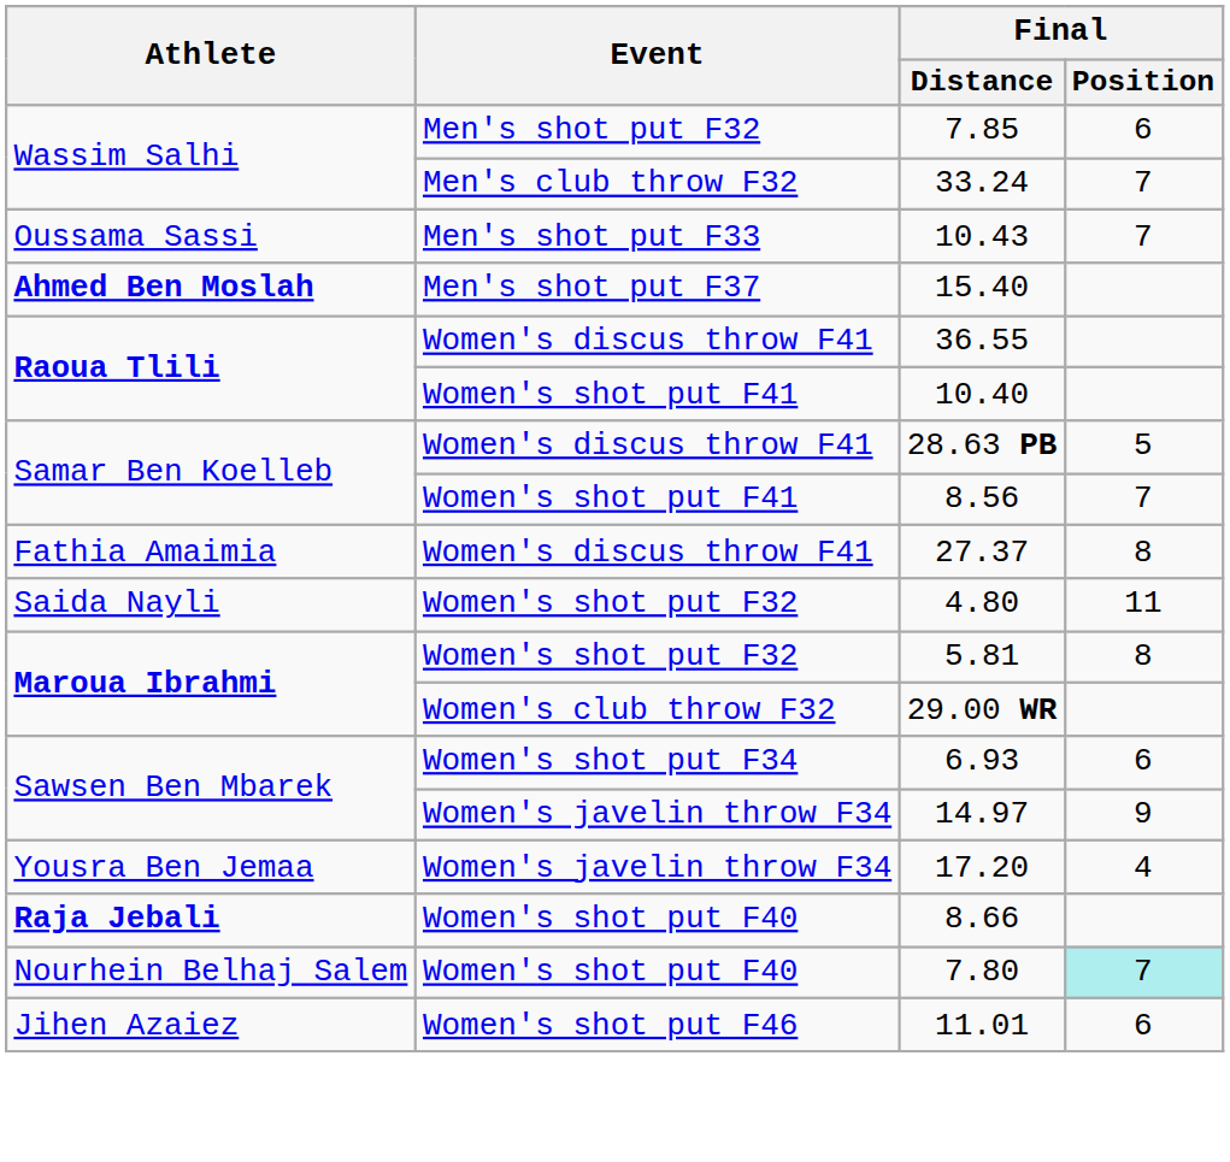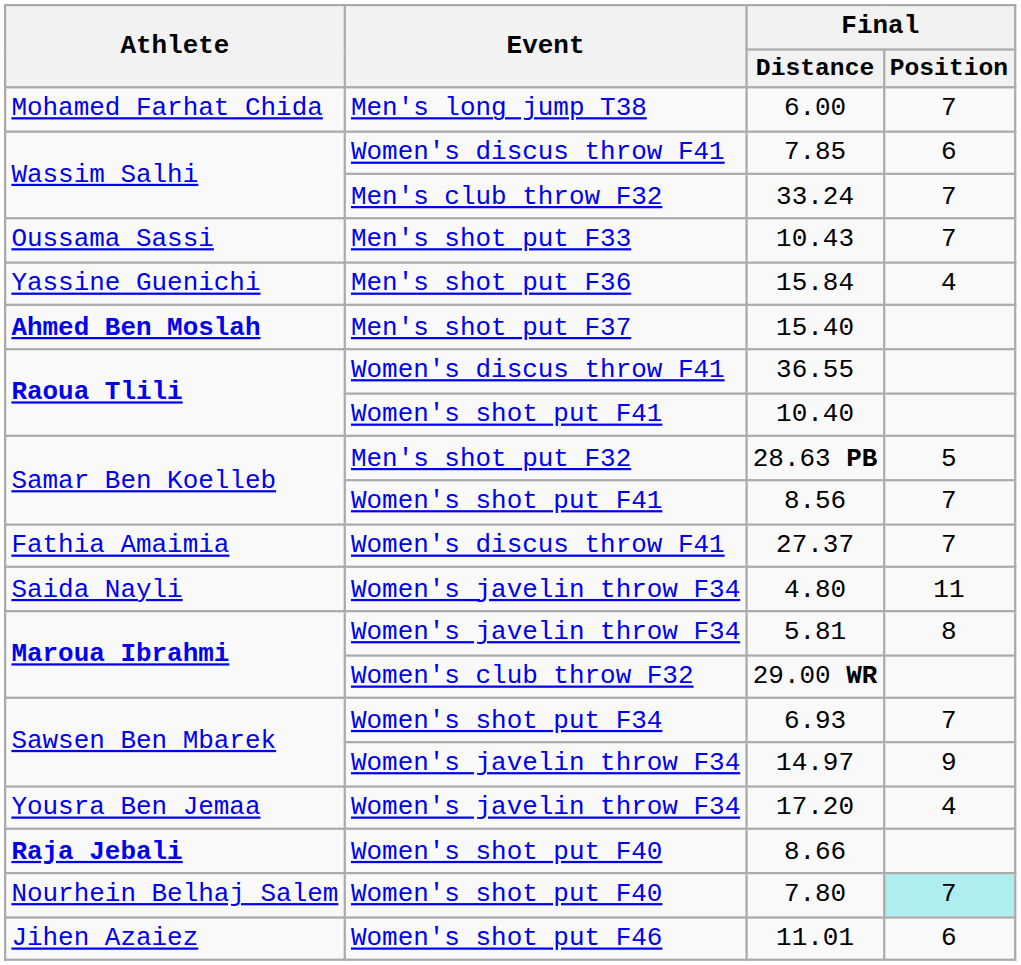+ row: Mohamed Farhat Chida | Men's long jump T38 | 6.00 | 7
7.85 | Event: Men's shot put F32 -> Women's discus throw F41
+ row: Yassine Guenichi | Men's shot put F36 | 15.84 | 4
28.63 PB | Event: Women's discus throw F41 -> Men's shot put F32
27.37 | Final / Position: 8 -> 7
4.80 | Event: Women's shot put F32 -> Women's javelin throw F34
5.81 | Event: Women's shot put F32 -> Women's javelin throw F34
6.93 | Final / Position: 6 -> 7
